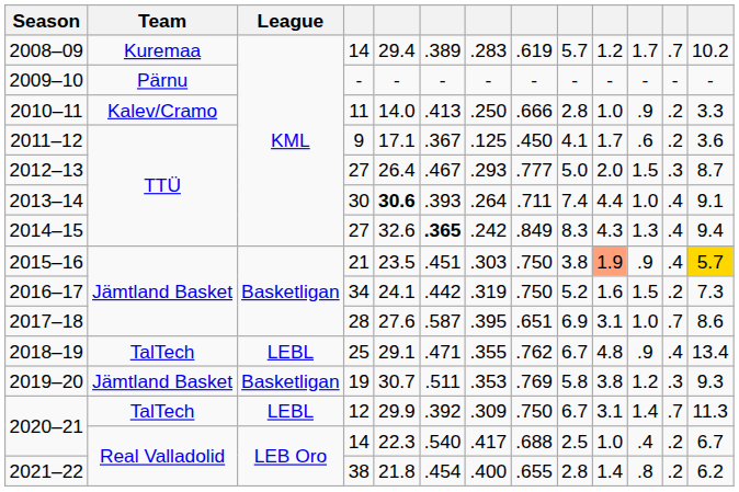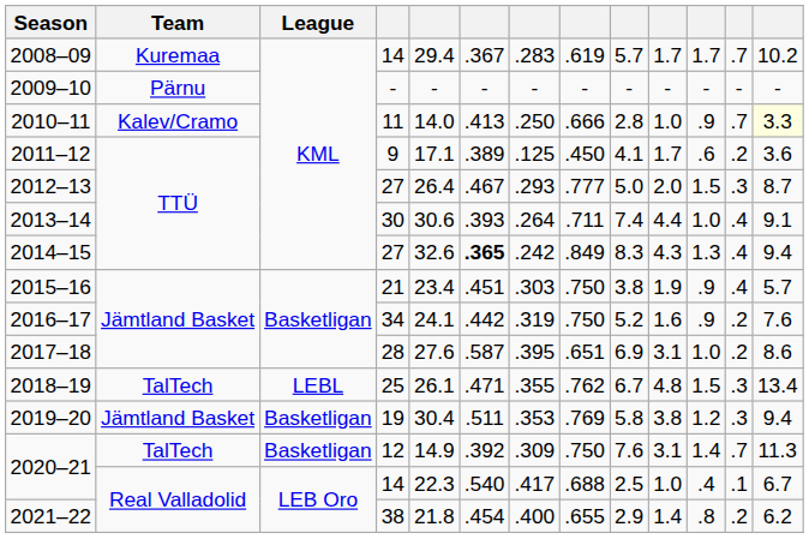2008–09 | column 6: .389 -> .367
2008–09 | column 10: 1.2 -> 1.7
2010–11 | column 12: .2 -> .7
2010–11 | column 13: no background -> lightyellow background
2011–12 | column 6: .367 -> .389
2013–14 | column 5: bold -> normal
2015–16 | column 5: 23.5 -> 23.4
2015–16 | column 10: lightsalmon background -> no background
2015–16 | column 13: gold background -> no background
2016–17 | column 11: 1.5 -> .9
2016–17 | column 13: 7.3 -> 7.6
2017–18 | column 12: .7 -> .2
2018–19 | column 5: 29.1 -> 26.1
2018–19 | column 11: .9 -> 1.5
2018–19 | column 12: .4 -> .3
2019–20 | column 5: 30.7 -> 30.4
2019–20 | column 13: 9.3 -> 9.4
2020–21 / 12 | League: LEBL -> Basketligan
2020–21 / 12 | column 5: 29.9 -> 14.9
2020–21 / 12 | column 9: 6.7 -> 7.6
2020–21 / 14 | column 12: .2 -> .1
2021–22 | column 9: 2.8 -> 2.9
